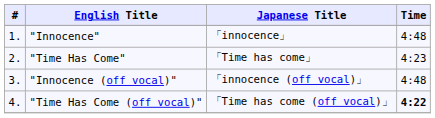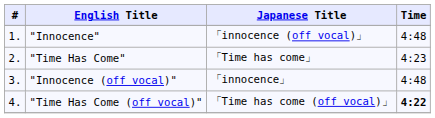"Innocence" | Japanese Title: 「innocence」 -> 「innocence (off vocal)」
"Innocence (off vocal)" | Japanese Title: 「innocence (off vocal)」 -> 「innocence」
